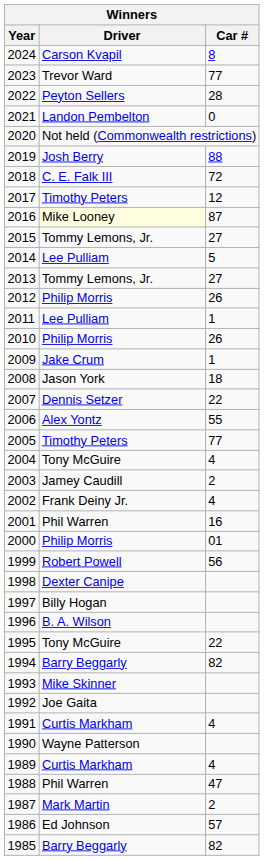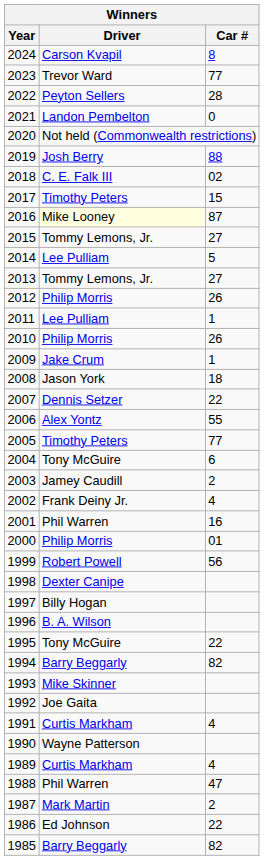2018 | Car #: 72 -> 02
2017 | Car #: 12 -> 15
2004 | Car #: 4 -> 6
1986 | Car #: 57 -> 22
